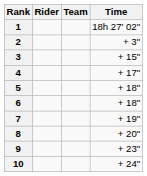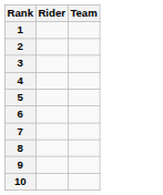- column: Time | 18h 27' 02" | + 3" | + 15" | + 17" | + 18" | + 18" | + 19" | + 20" | + 23" | + 24"
